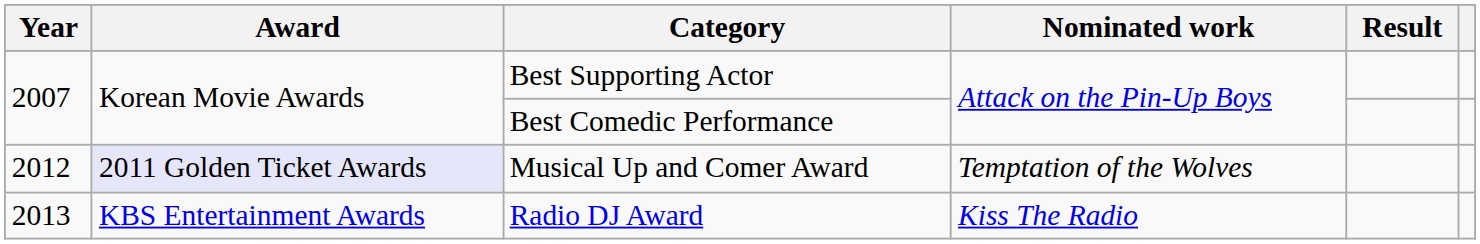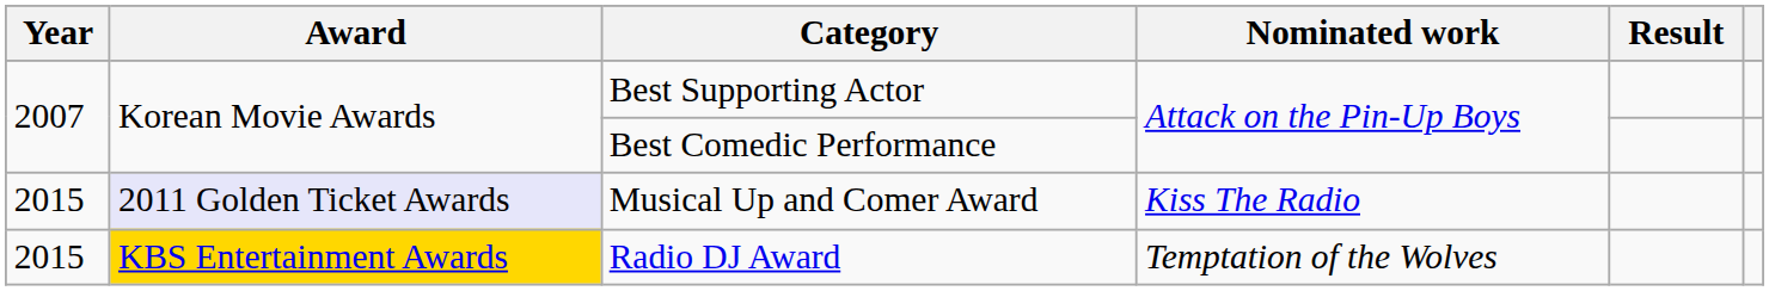Musical Up and Comer Award | Year: 2012 -> 2015
Musical Up and Comer Award | Nominated work: Temptation of the Wolves -> Kiss The Radio
Radio DJ Award | Year: 2013 -> 2015
Radio DJ Award | Award: no background -> gold background
Radio DJ Award | Nominated work: Kiss The Radio -> Temptation of the Wolves
